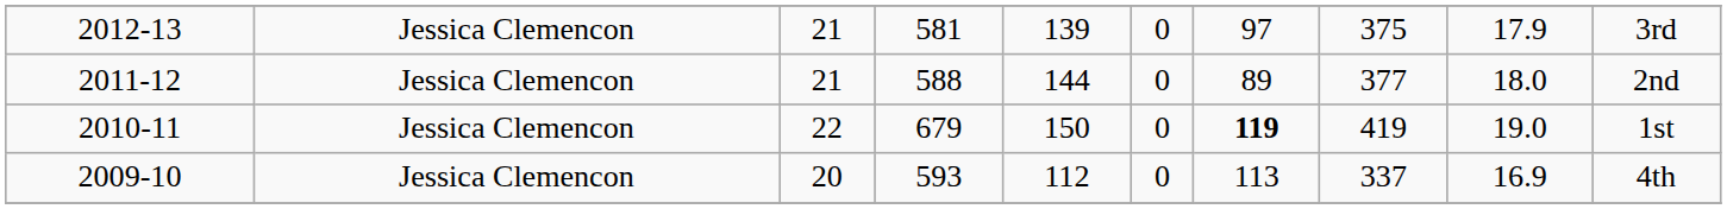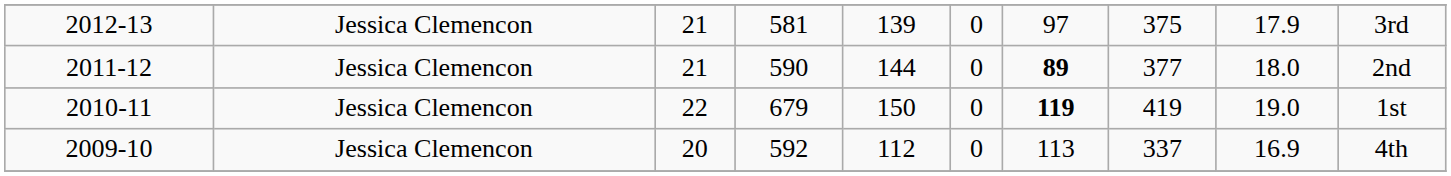2011-12 | column 4: 588 -> 590
2011-12 | column 7: normal -> bold
2009-10 | column 4: 593 -> 592
